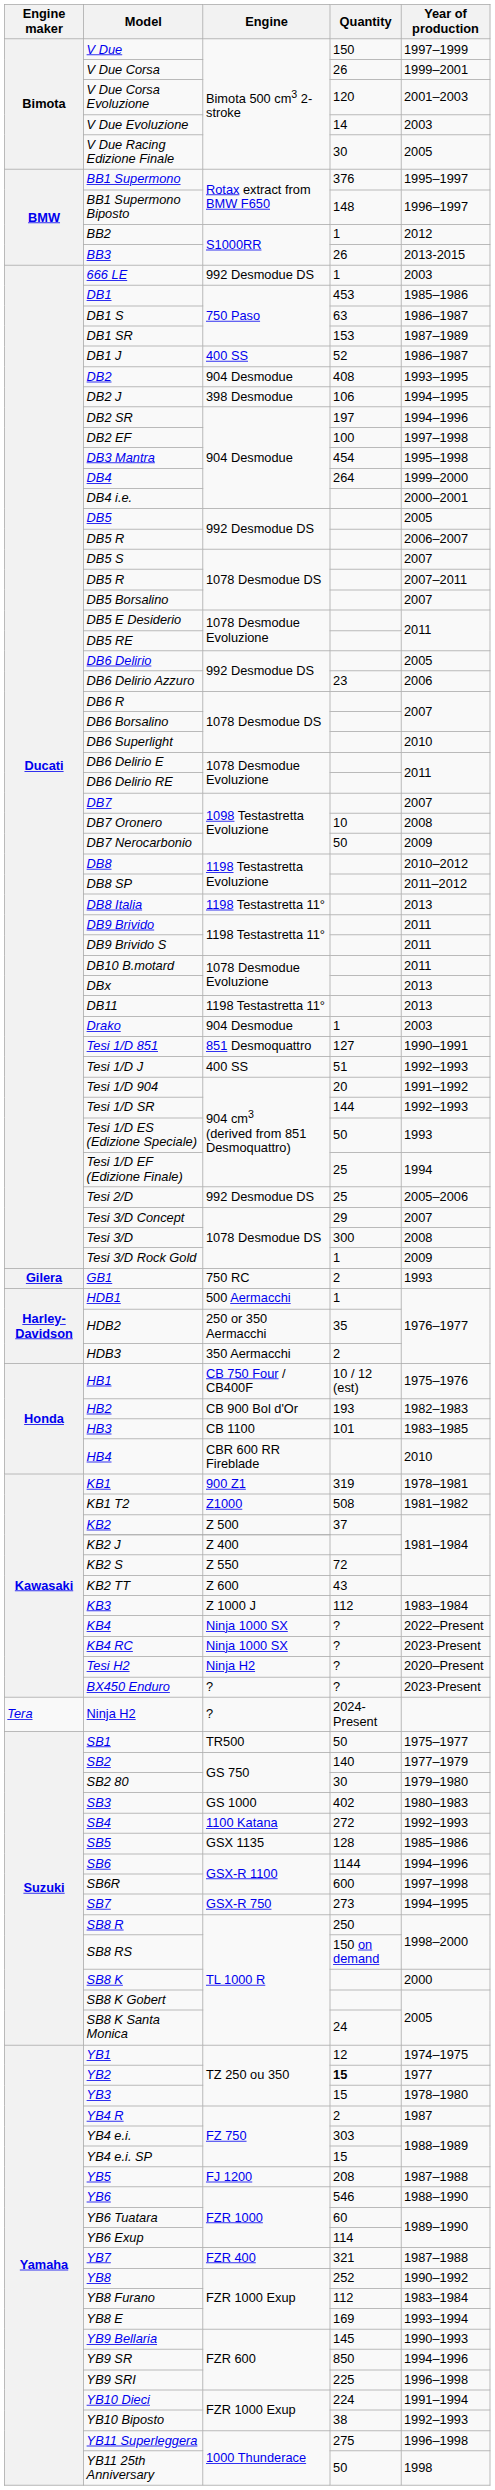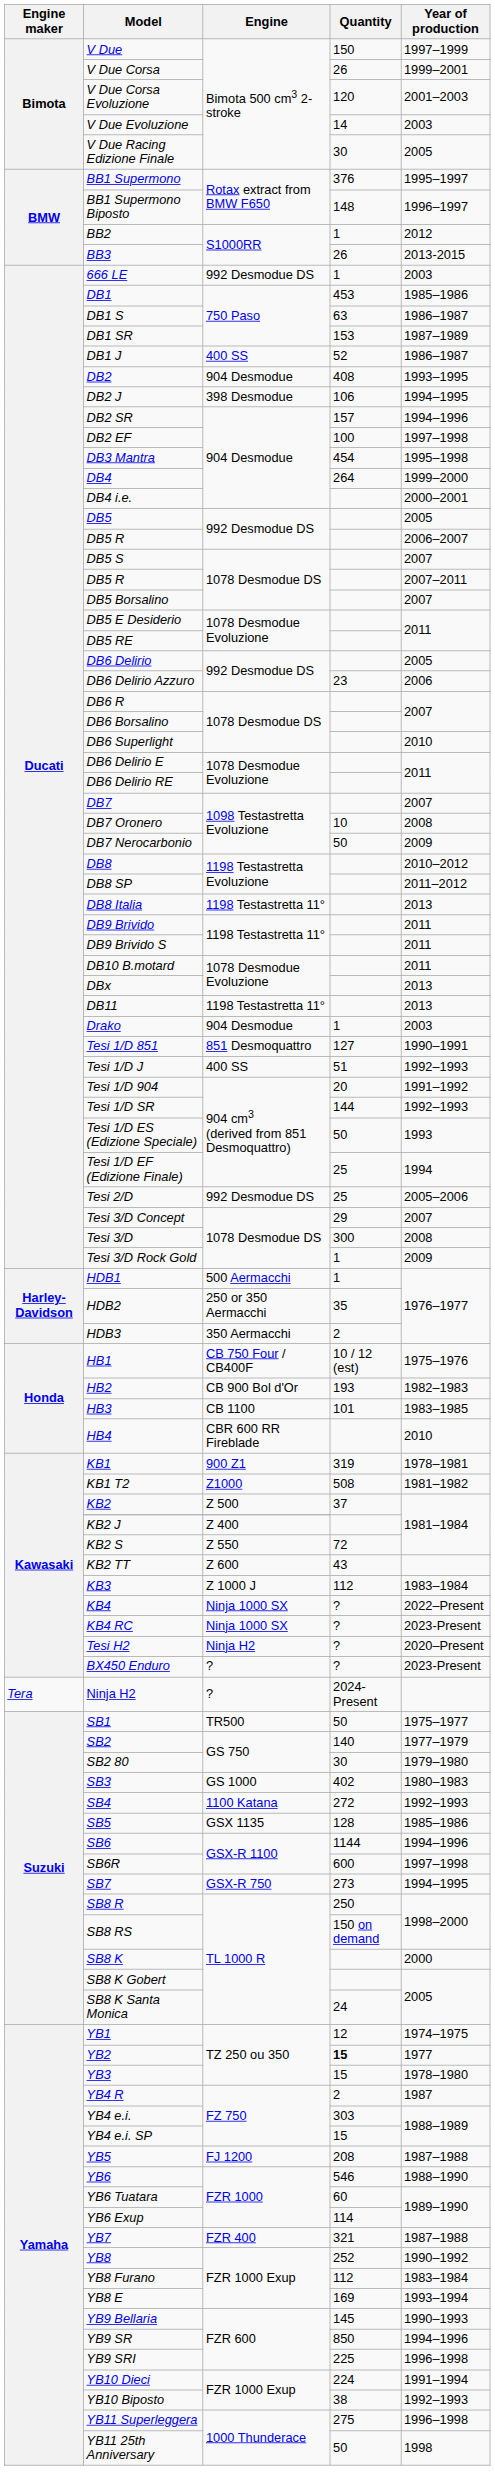DB2 SR | Quantity: 197 -> 157
- row: Gilera | GB1 | 750 RC | 2 | 1993
